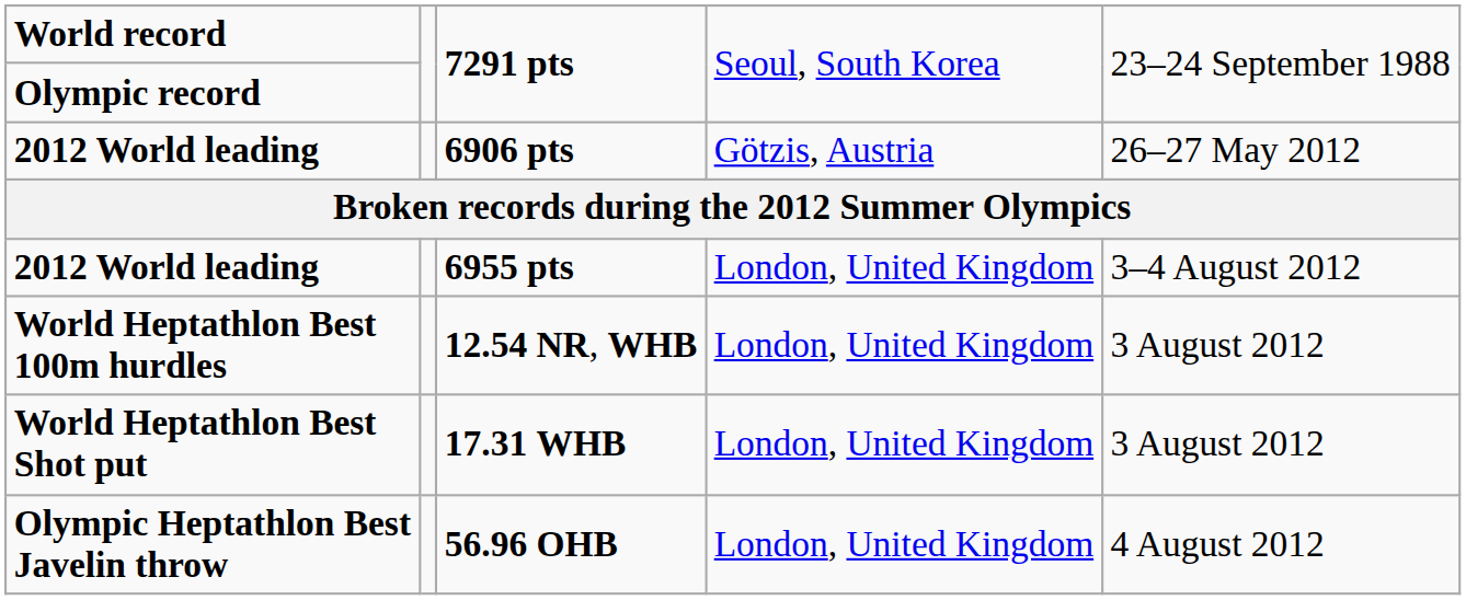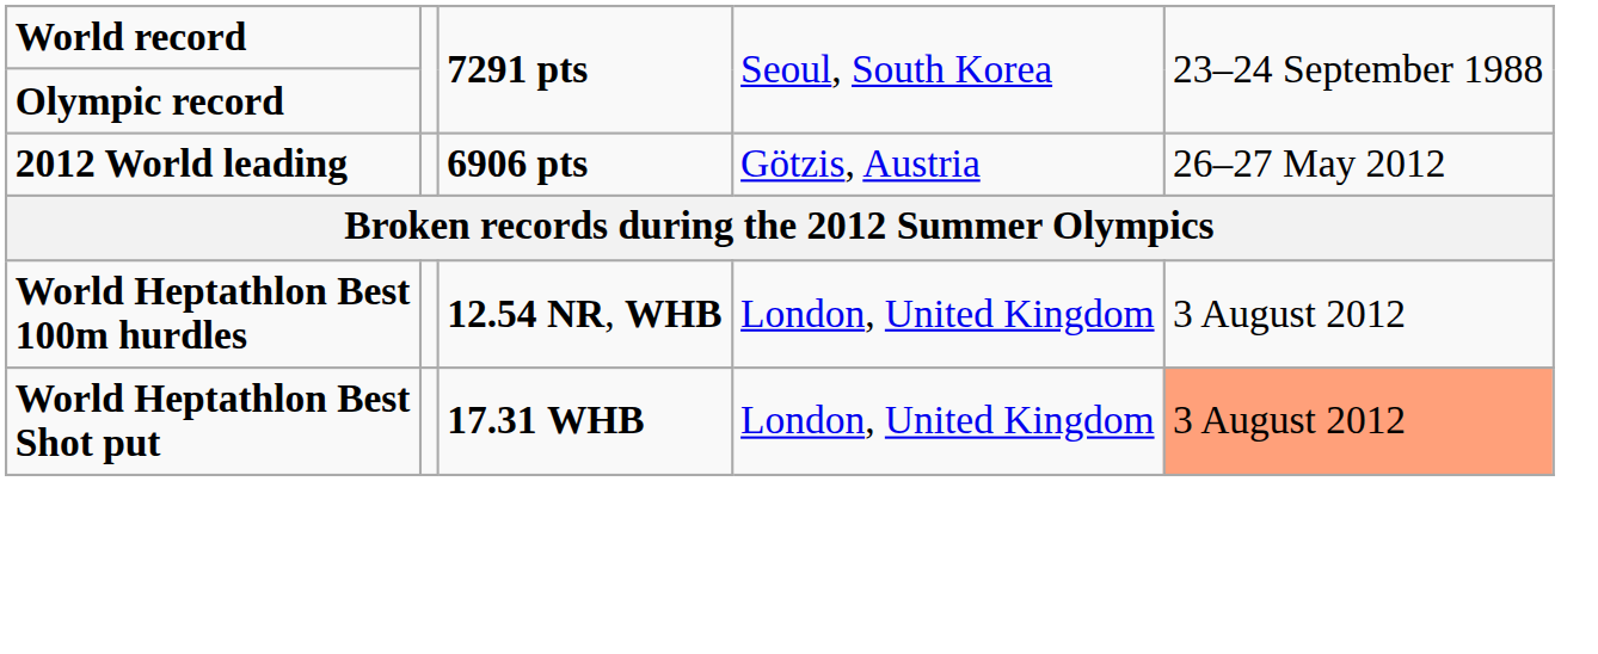- row: 2012 World leading | 6955 pts | London, United Kingdom | 3–4 August 2012
17.31 WHB | column 5: no background -> lightsalmon background
- row: Olympic Heptathlon Best Javelin throw | 56.96 OHB | London, United Kingdom | 4 August 2012
